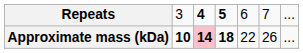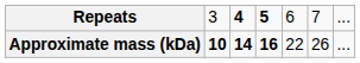Approximate mass (kDa) | column 3: pink background -> no background
Approximate mass (kDa) | column 4: 18 -> 16
